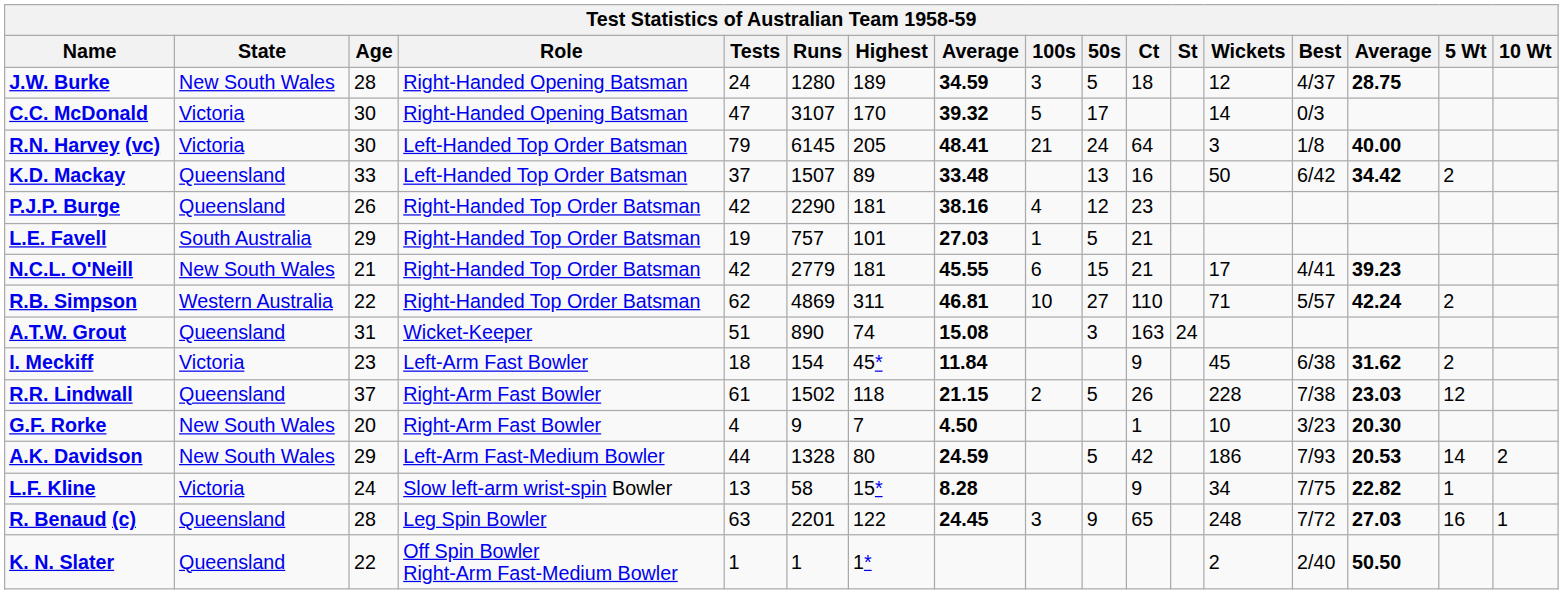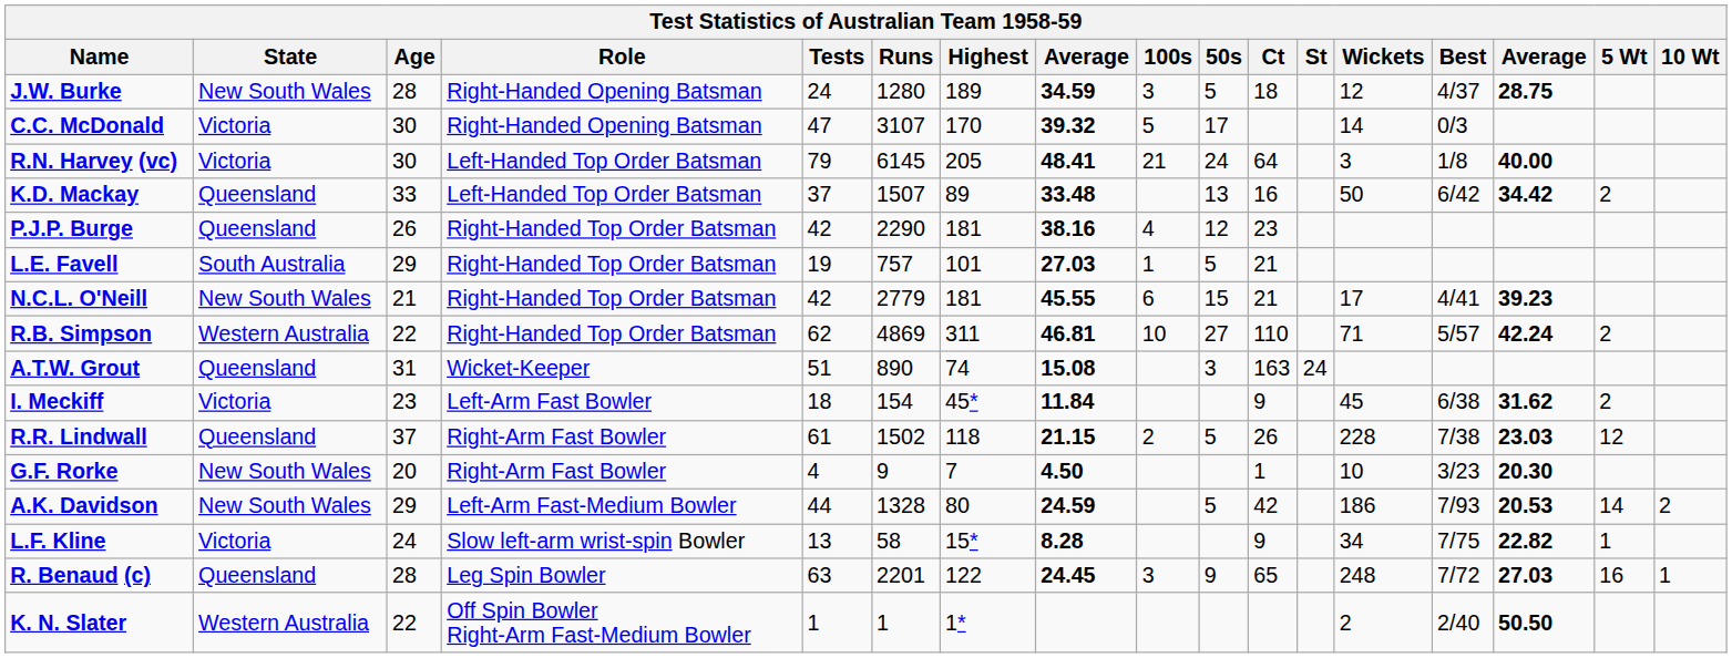K. N. Slater | State: Queensland -> Western Australia
